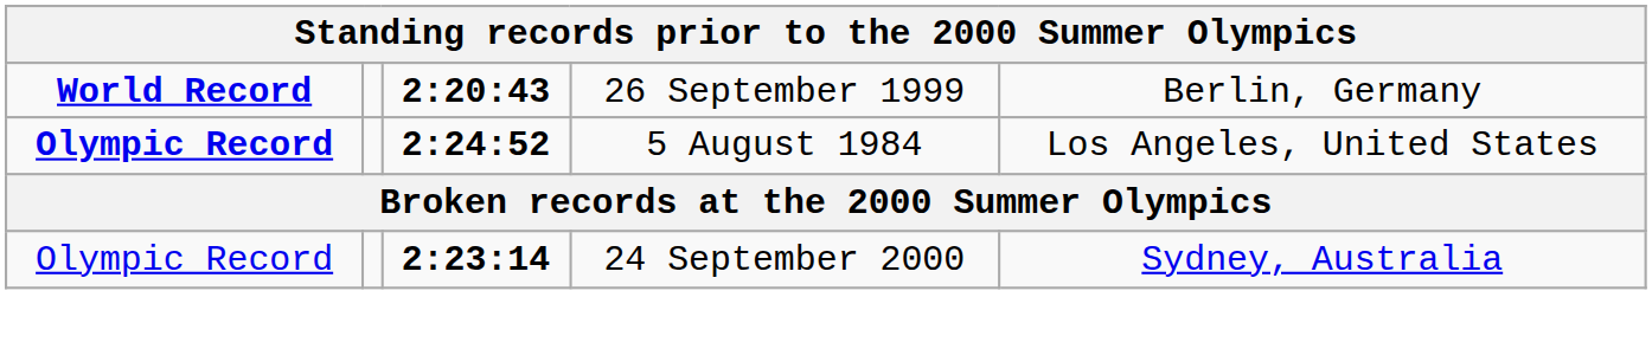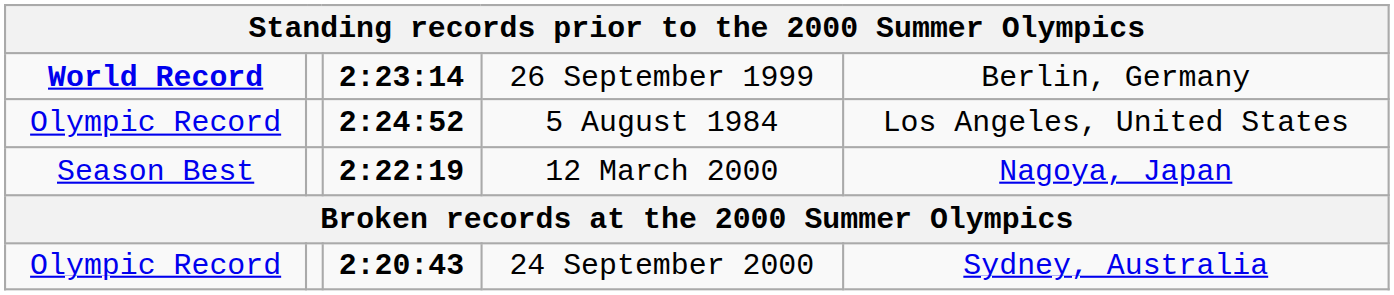26 September 1999 | column 3: 2:20:43 -> 2:23:14
5 August 1984 | column 1: bold -> normal
+ row: Season Best | 2:22:19 | 12 March 2000 | Nagoya, Japan
24 September 2000 | column 3: 2:23:14 -> 2:20:43
